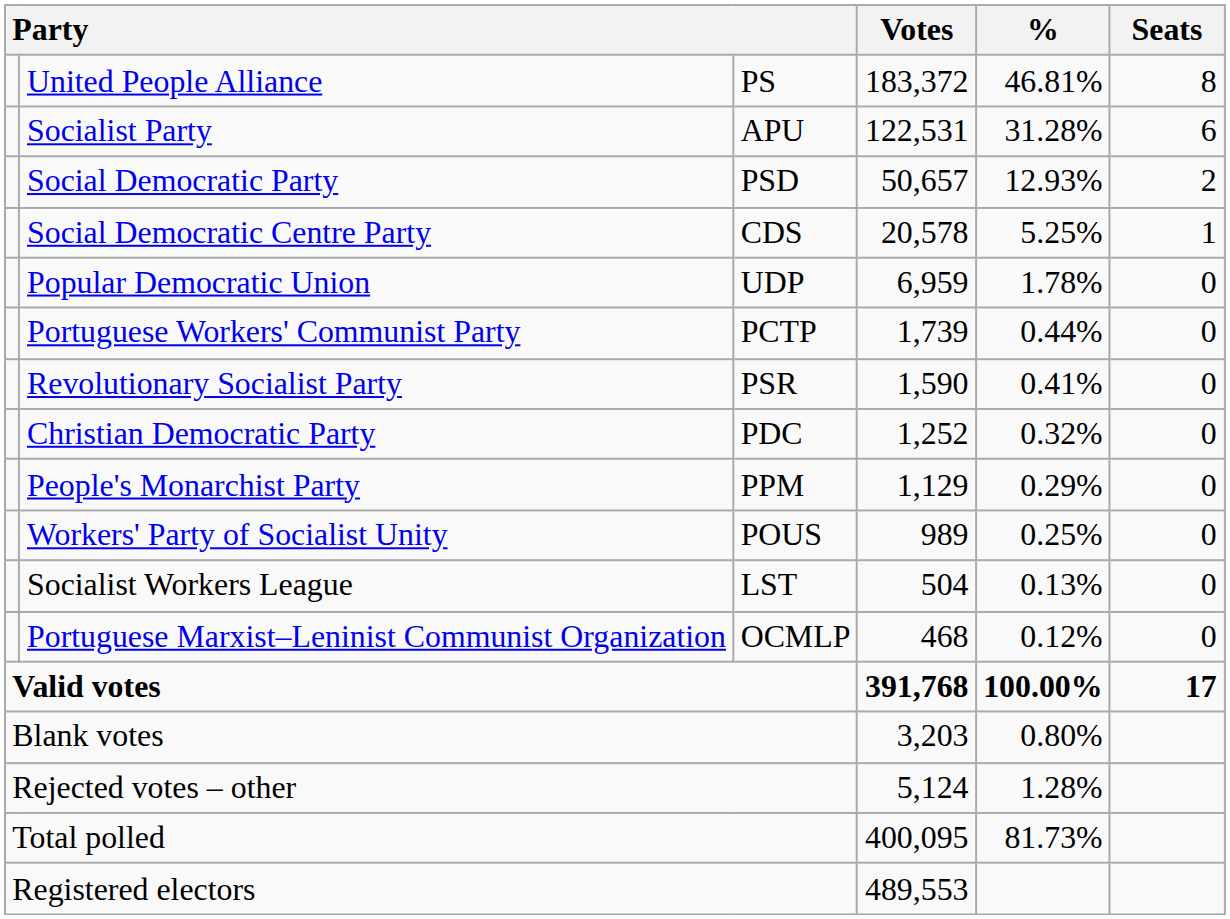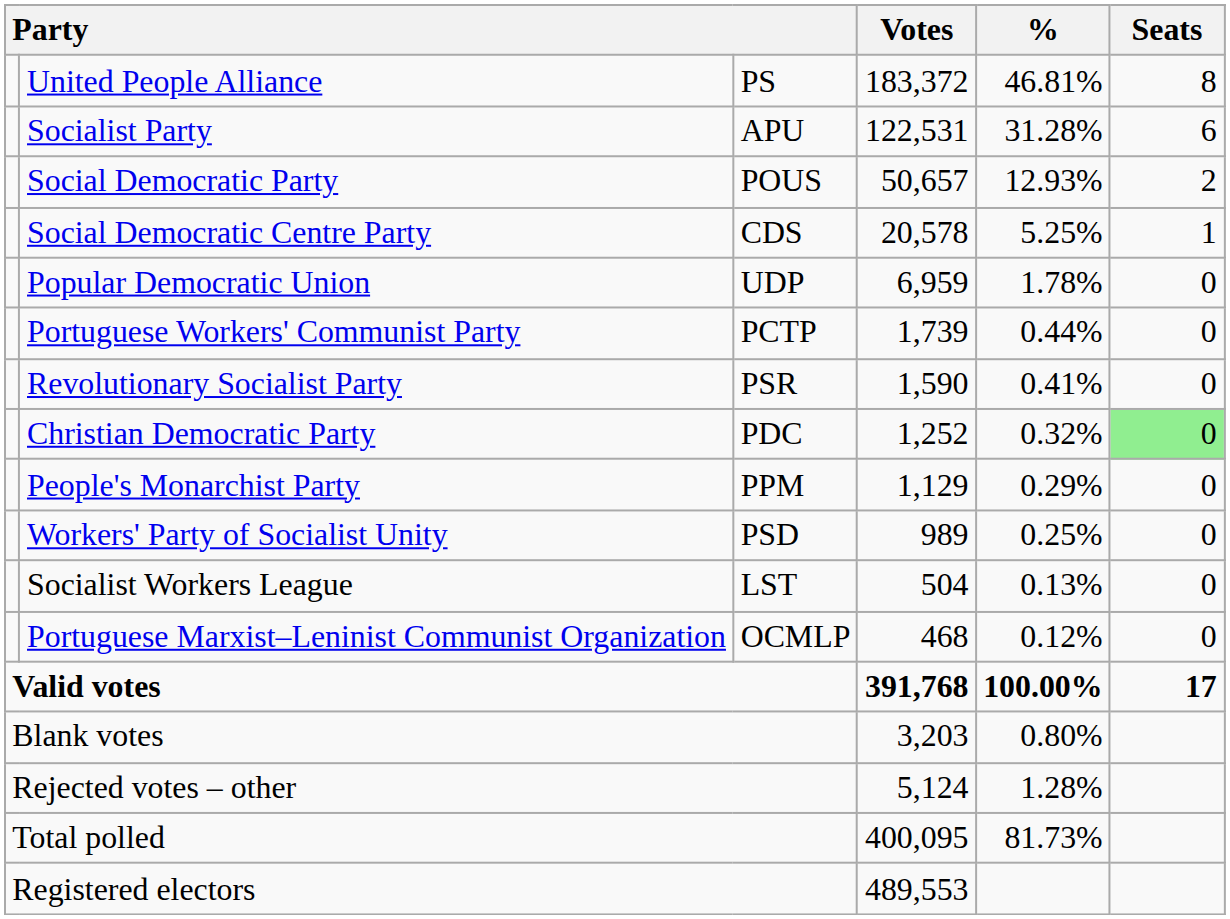Social Democratic Party | column 3: PSD -> POUS
Christian Democratic Party | Seats: no background -> lightgreen background
Workers' Party of Socialist Unity | column 3: POUS -> PSD
